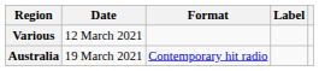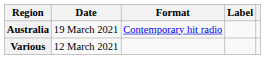rows swapped: Various <-> Australia
